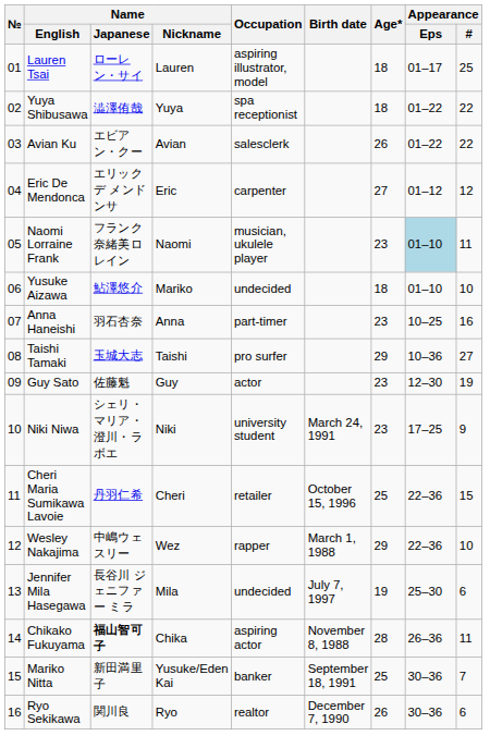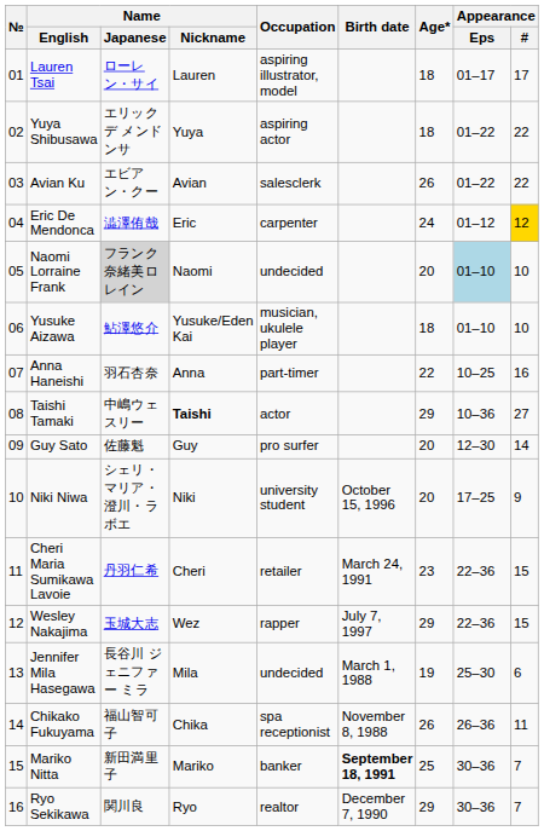Lauren Tsai | Appearance / #: 25 -> 17
Yuya Shibusawa | Name / Japanese: 澁澤侑哉 -> エリック デ メンドンサ
Yuya Shibusawa | Occupation: spa receptionist -> aspiring actor
Eric De Mendonca | Name / Japanese: エリック デ メンドンサ -> 澁澤侑哉
Eric De Mendonca | Age*: 27 -> 24
Eric De Mendonca | Appearance / #: no background -> gold background
Naomi Lorraine Frank | Name / Japanese: no background -> lightgrey background
Naomi Lorraine Frank | Occupation: musician, ukulele player -> undecided
Naomi Lorraine Frank | Age*: 23 -> 20
Naomi Lorraine Frank | Appearance / #: 11 -> 10
Yusuke Aizawa | Name / Nickname: Mariko -> Yusuke/Eden Kai
Yusuke Aizawa | Occupation: undecided -> musician, ukulele player
Anna Haneishi | Age*: 23 -> 22
Taishi Tamaki | Name / Japanese: 玉城大志 -> 中嶋ウェスリー
Taishi Tamaki | Name / Nickname: normal -> bold
Taishi Tamaki | Occupation: pro surfer -> actor
Guy Sato | Occupation: actor -> pro surfer
Guy Sato | Age*: 23 -> 20
Guy Sato | Appearance / #: 19 -> 14
Niki Niwa | Birth date: March 24, 1991 -> October 15, 1996
Niki Niwa | Age*: 23 -> 20
Cheri Maria Sumikawa Lavoie | Birth date: October 15, 1996 -> March 24, 1991
Cheri Maria Sumikawa Lavoie | Age*: 25 -> 23
Wesley Nakajima | Name / Japanese: 中嶋ウェスリー -> 玉城大志
Wesley Nakajima | Birth date: March 1, 1988 -> July 7, 1997
Wesley Nakajima | Appearance / #: 10 -> 15
Jennifer Mila Hasegawa | Birth date: July 7, 1997 -> March 1, 1988
Chikako Fukuyama | Name / Japanese: bold -> normal
Chikako Fukuyama | Occupation: aspiring actor -> spa receptionist
Chikako Fukuyama | Age*: 28 -> 26
Mariko Nitta | Name / Nickname: Yusuke/Eden Kai -> Mariko
Mariko Nitta | Birth date: normal -> bold
Ryo Sekikawa | Age*: 26 -> 29
Ryo Sekikawa | Appearance / #: 6 -> 7
